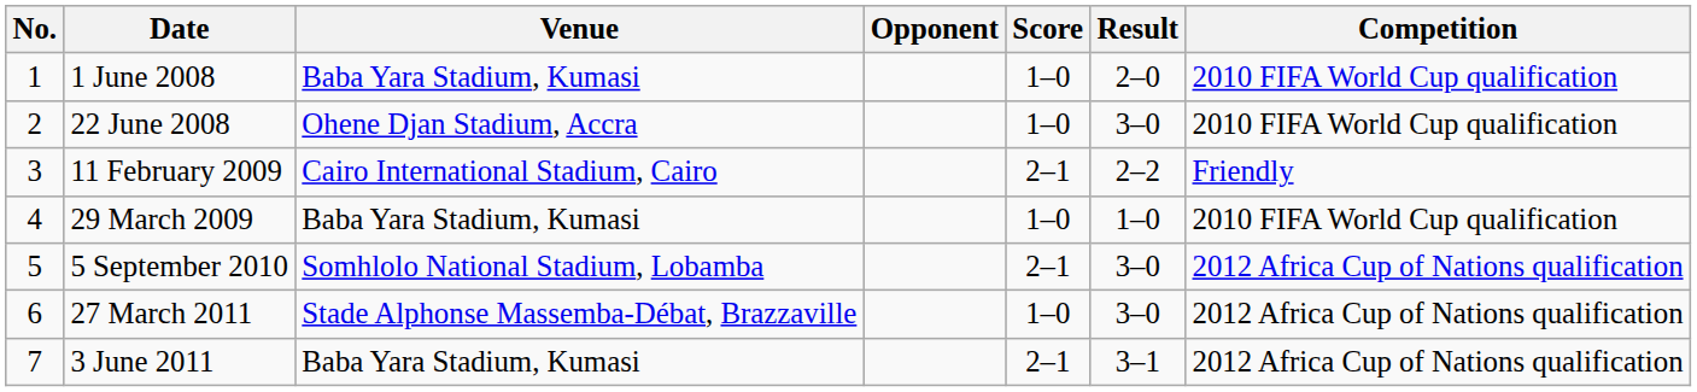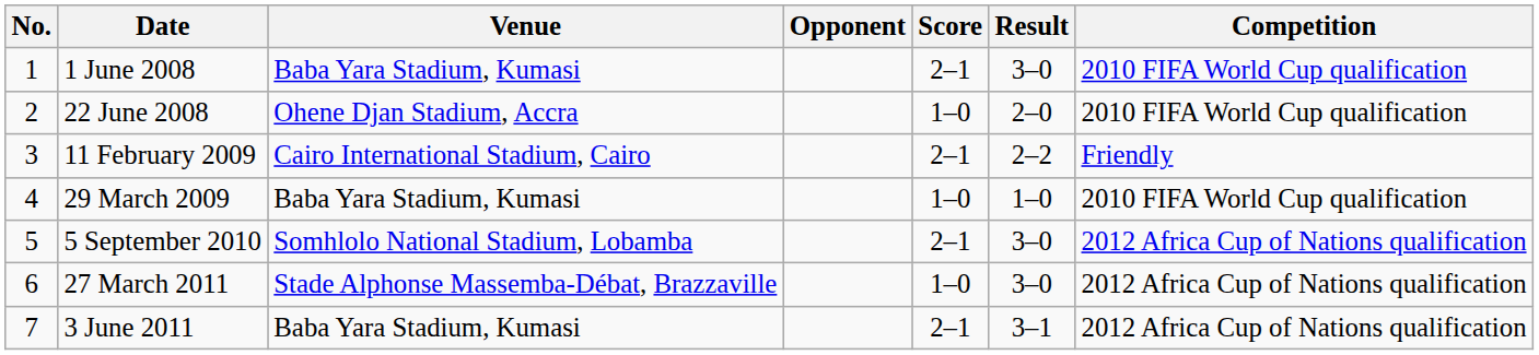1 June 2008 | Score: 1–0 -> 2–1
1 June 2008 | Result: 2–0 -> 3–0
22 June 2008 | Result: 3–0 -> 2–0
